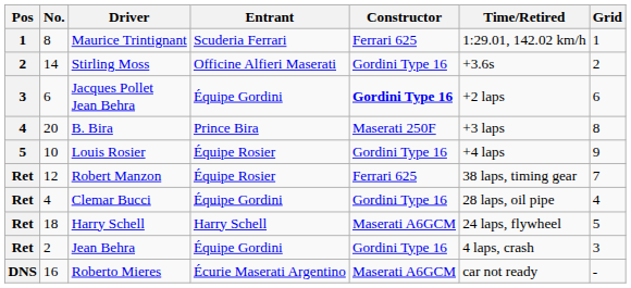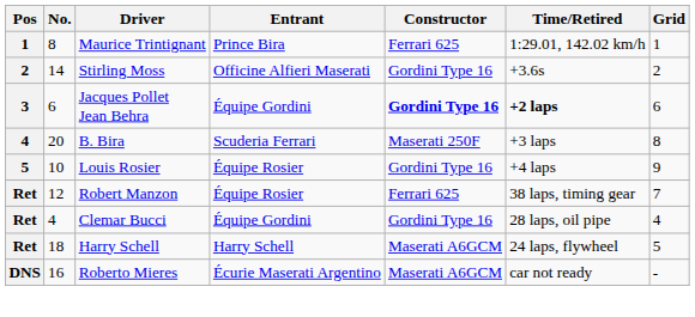Maurice Trintignant | Entrant: Scuderia Ferrari -> Prince Bira
Jacques Pollet Jean Behra | Time/Retired: normal -> bold
B. Bira | Entrant: Prince Bira -> Scuderia Ferrari
- row: Ret | 2 | Jean Behra | Équipe Gordini | Gordini Type 16 | 4 laps, crash | 3
